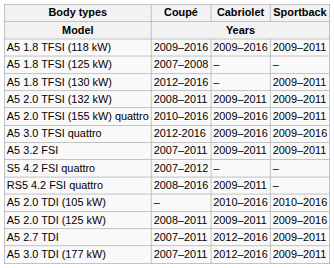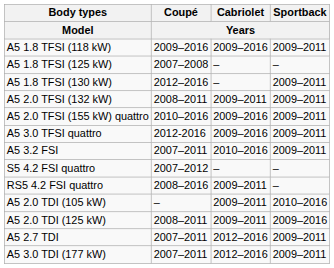A5 3.0 TFSI quattro | Sportback / Years: 2009–2016 -> 2009–2011
A5 3.2 FSI | Cabriolet / Years: 2009–2011 -> 2010–2016
A5 2.0 TDI (105 kW) | Cabriolet / Years: 2010–2016 -> 2009–2011
